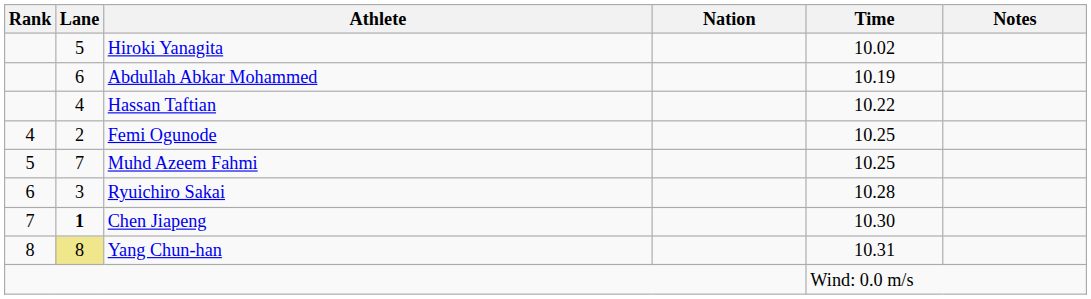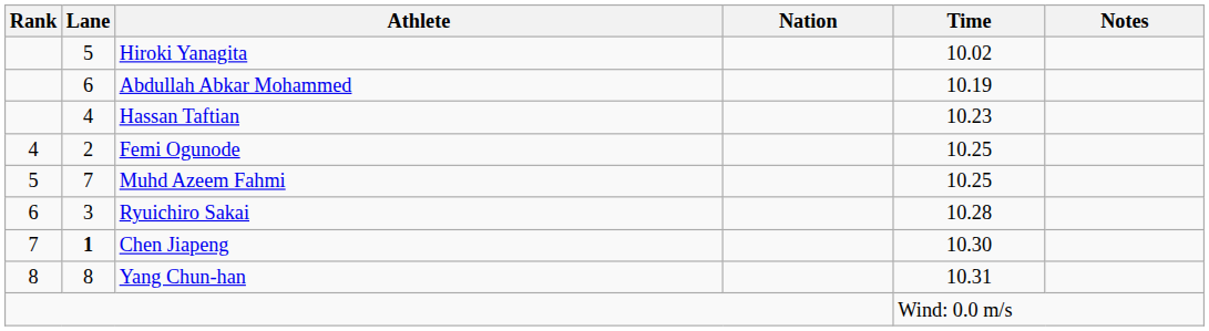Hassan Taftian | Time: 10.22 -> 10.23
Yang Chun-han | Lane: khaki background -> no background
